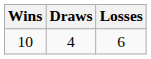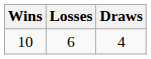columns swapped: Losses <-> Draws
